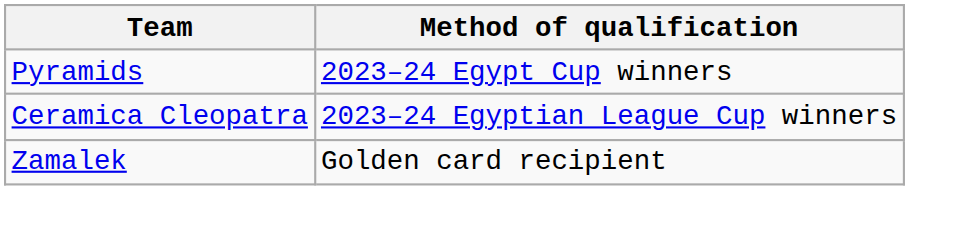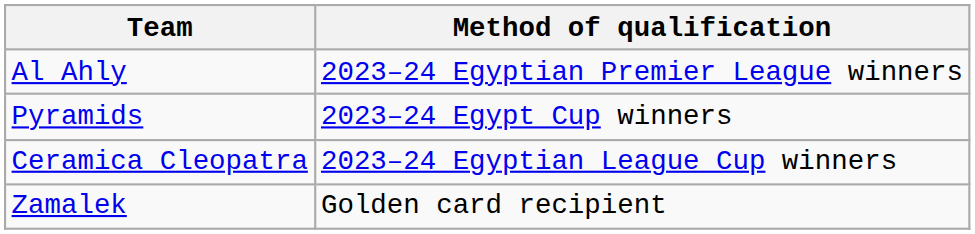+ row: Al Ahly | 2023–24 Egyptian Premier League winners
